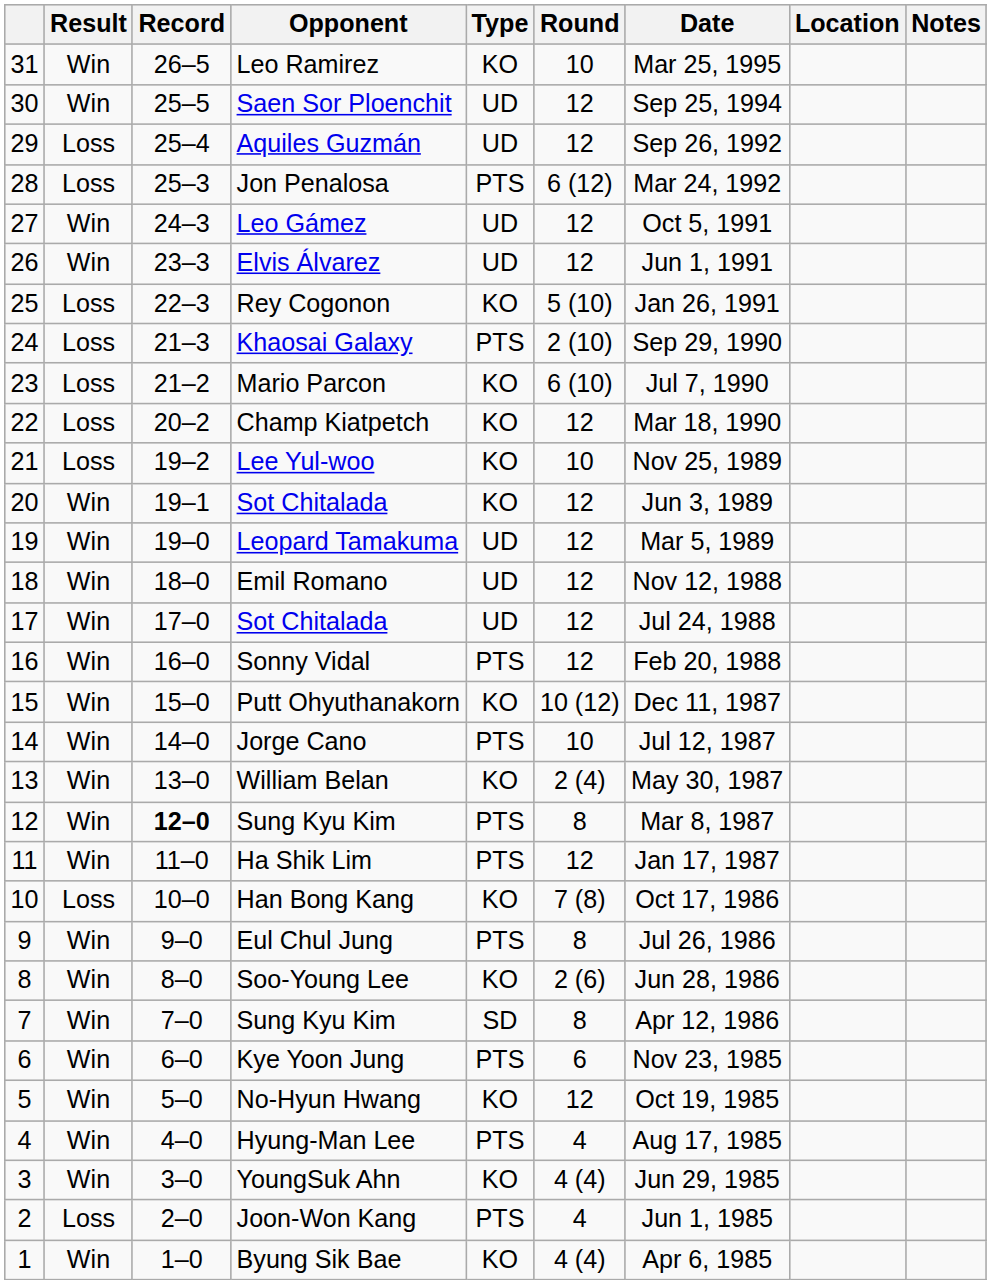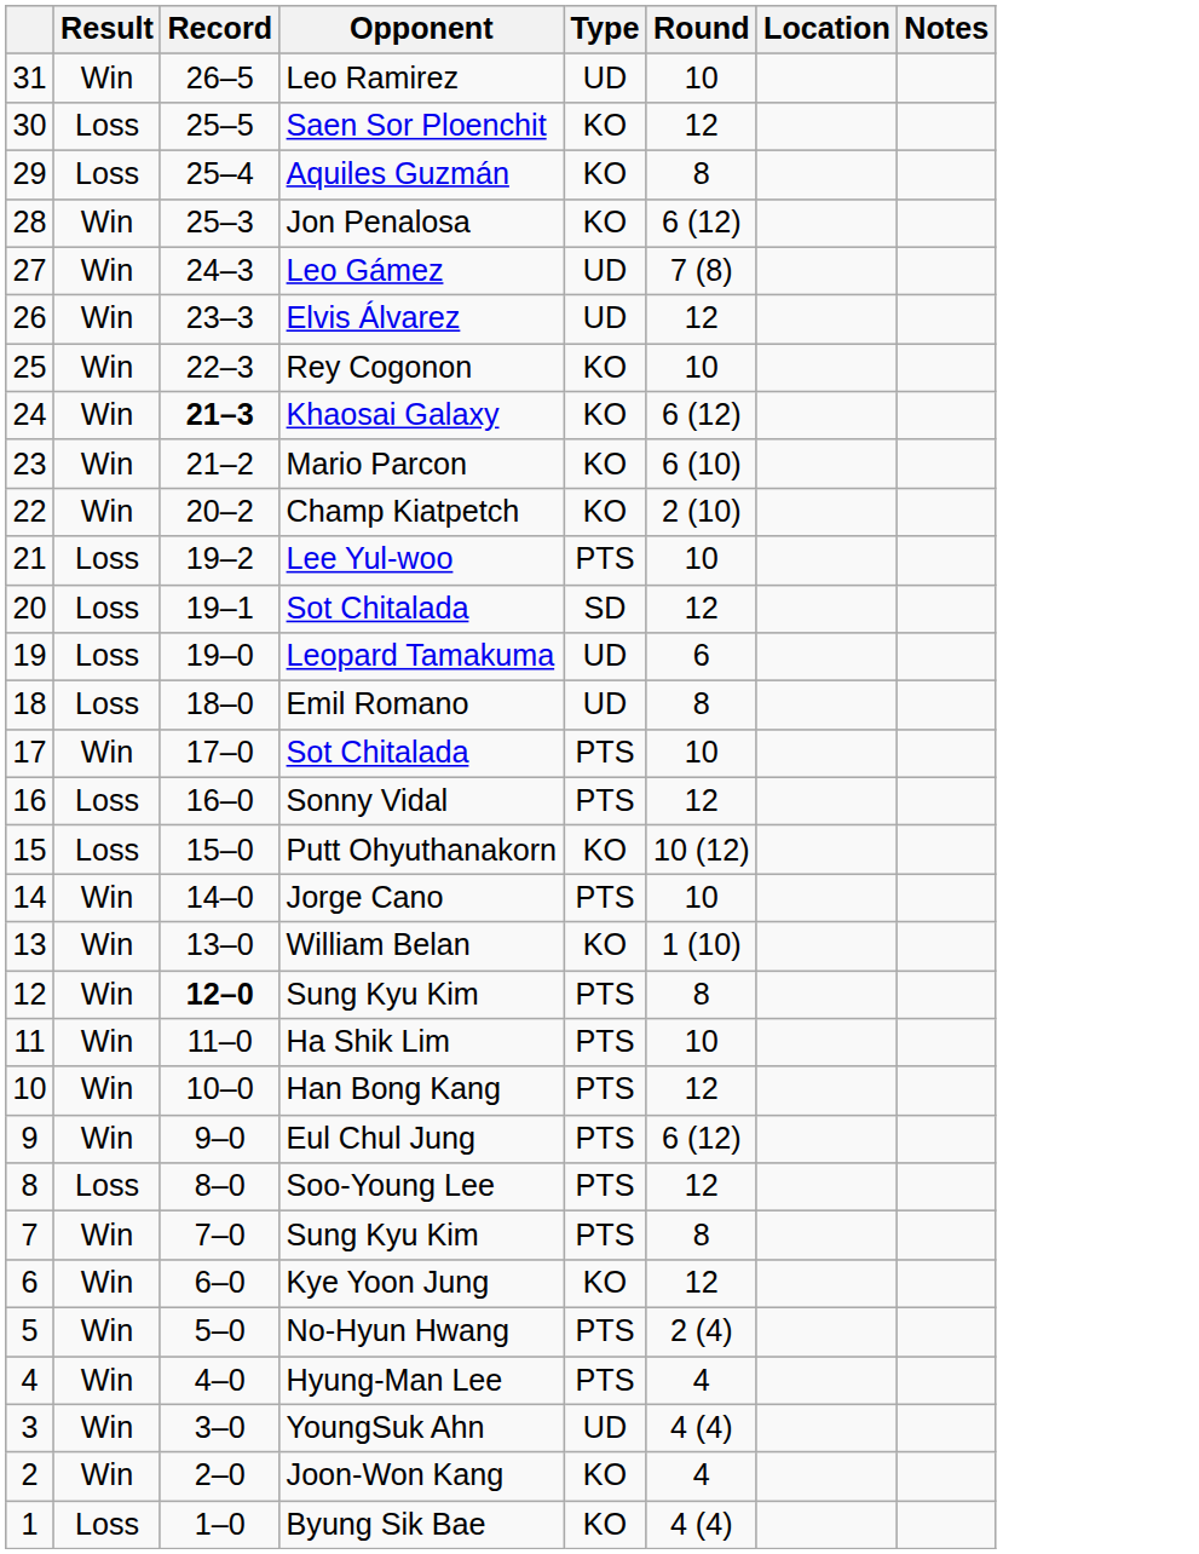- column: Date | Mar 25, 1995 | Sep 25, 1994 | Sep 26, 1992 | Mar 24, 1992 | Oct 5, 1991 | Jun 1, 1991 | Jan 26, 1991 | Sep 29, 1990 | Jul 7, 1990 | Mar 18, 1990 | Nov 25, 1989 | Jun 3, 1989 | Mar 5, 1989 | Nov 12, 1988 | Jul 24, 1988 | Feb 20, 1988 | Dec 11, 1987 | Jul 12, 1987 | May 30, 1987 | Mar 8, 1987 | Jan 17, 1987 | Oct 17, 1986 | Jul 26, 1986 | Jun 28, 1986 | Apr 12, 1986 | Nov 23, 1985 | Oct 19, 1985 | Aug 17, 1985 | Jun 29, 1985 | Jun 1, 1985 | Apr 6, 1985
Leo Ramirez | Type: KO -> UD
Saen Sor Ploenchit | Result: Win -> Loss
Saen Sor Ploenchit | Type: UD -> KO
Aquiles Guzmán | Type: UD -> KO
Aquiles Guzmán | Round: 12 -> 8
Jon Penalosa | Result: Loss -> Win
Jon Penalosa | Type: PTS -> KO
Leo Gámez | Round: 12 -> 7 (8)
Rey Cogonon | Result: Loss -> Win
Rey Cogonon | Round: 5 (10) -> 10
Khaosai Galaxy | Result: Loss -> Win
Khaosai Galaxy | Record: normal -> bold
Khaosai Galaxy | Type: PTS -> KO
Khaosai Galaxy | Round: 2 (10) -> 6 (12)
Mario Parcon | Result: Loss -> Win
Champ Kiatpetch | Result: Loss -> Win
Champ Kiatpetch | Round: 12 -> 2 (10)
Lee Yul-woo | Type: KO -> PTS
20 / Sot Chitalada | Result: Win -> Loss
20 / Sot Chitalada | Type: KO -> SD
Leopard Tamakuma | Result: Win -> Loss
Leopard Tamakuma | Round: 12 -> 6
Emil Romano | Result: Win -> Loss
Emil Romano | Round: 12 -> 8
17 / Sot Chitalada | Type: UD -> PTS
17 / Sot Chitalada | Round: 12 -> 10
Sonny Vidal | Result: Win -> Loss
Putt Ohyuthanakorn | Result: Win -> Loss
William Belan | Round: 2 (4) -> 1 (10)
Ha Shik Lim | Round: 12 -> 10
Han Bong Kang | Result: Loss -> Win
Han Bong Kang | Type: KO -> PTS
Han Bong Kang | Round: 7 (8) -> 12
Eul Chul Jung | Round: 8 -> 6 (12)
Soo-Young Lee | Result: Win -> Loss
Soo-Young Lee | Type: KO -> PTS
Soo-Young Lee | Round: 2 (6) -> 12
7 / Sung Kyu Kim | Type: SD -> PTS
Kye Yoon Jung | Type: PTS -> KO
Kye Yoon Jung | Round: 6 -> 12
No-Hyun Hwang | Type: KO -> PTS
No-Hyun Hwang | Round: 12 -> 2 (4)
YoungSuk Ahn | Type: KO -> UD
Joon-Won Kang | Result: Loss -> Win
Joon-Won Kang | Type: PTS -> KO
Byung Sik Bae | Result: Win -> Loss
